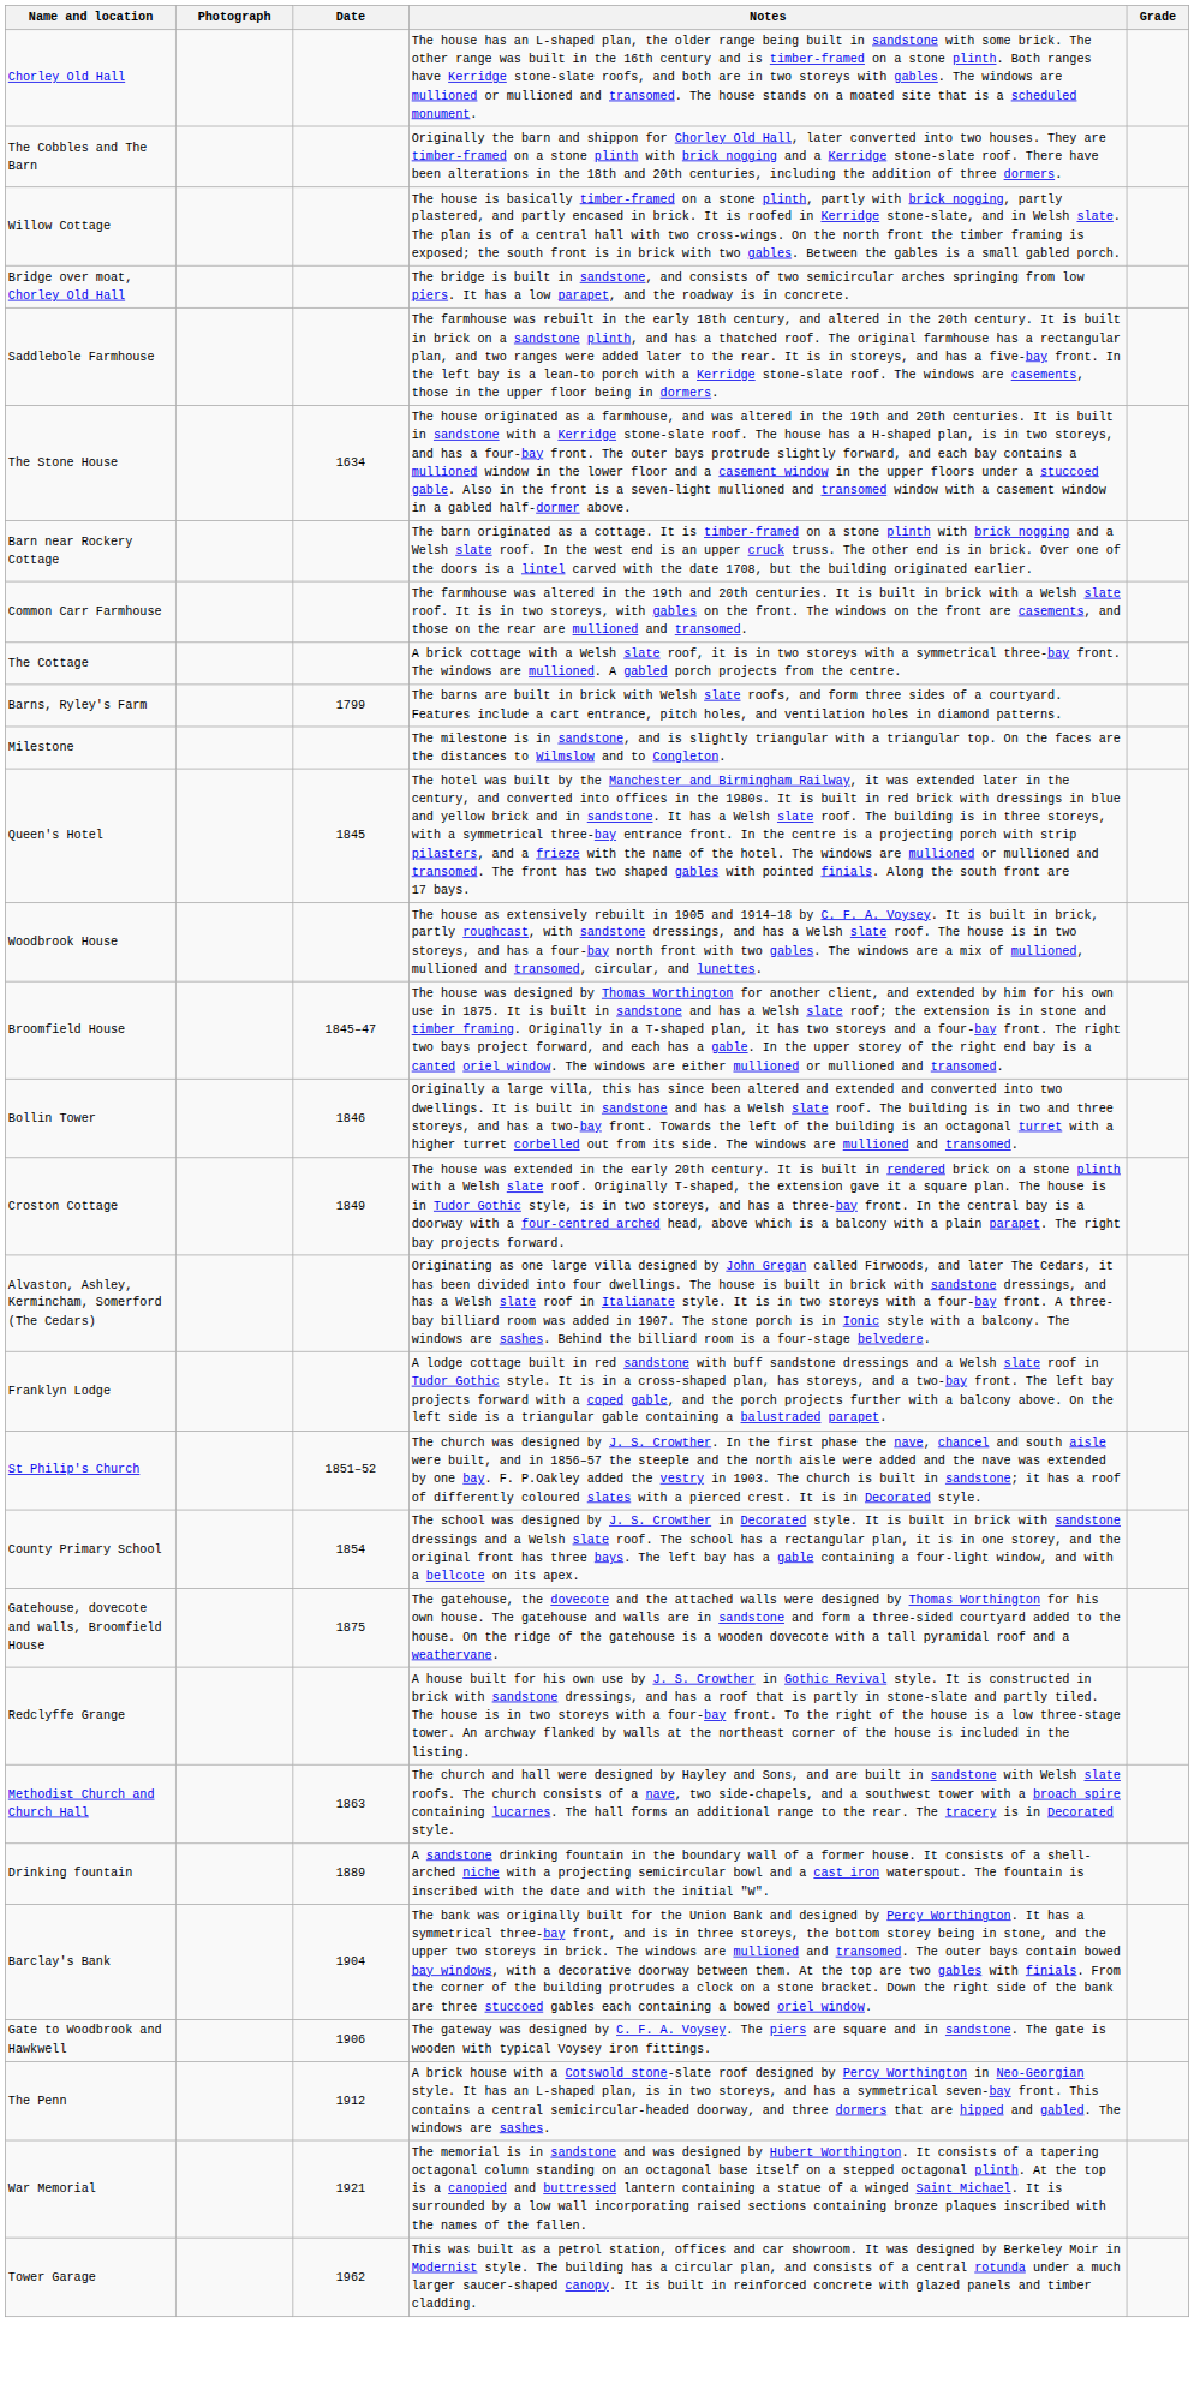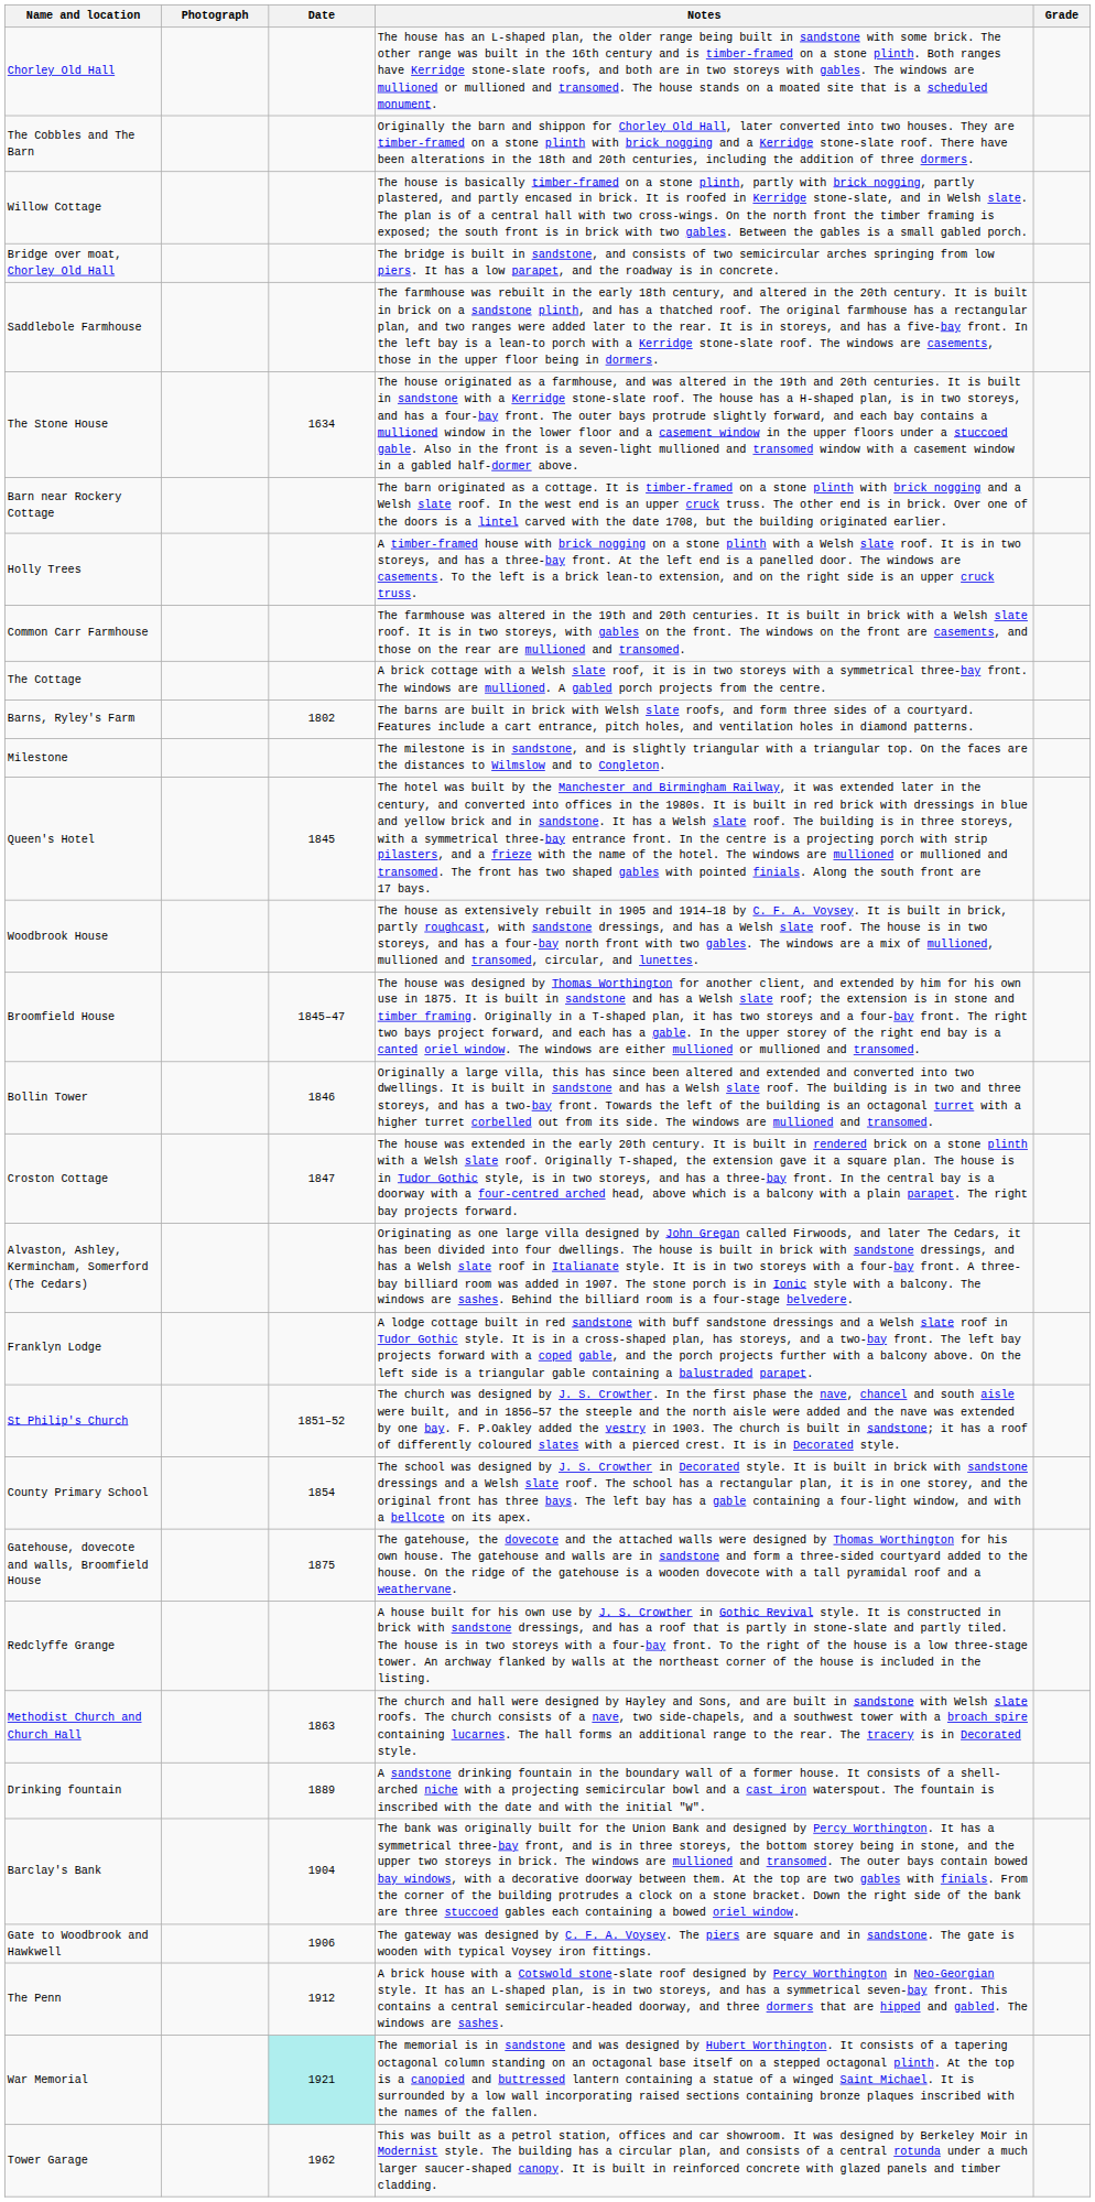+ row: Holly Trees | A timber-framed house with brick nogging on a stone plinth with a Welsh slate roof. It is in two storeys, and has a three-bay front. At the left end is a panelled door. The windows are casements. To the left is a brick lean-to extension, and on the right side is an upper cruck truss.
Barns, Ryley's Farm | Date: 1799 -> 1802
Croston Cottage | Date: 1849 -> 1847
War Memorial | Date: no background -> paleturquoise background
